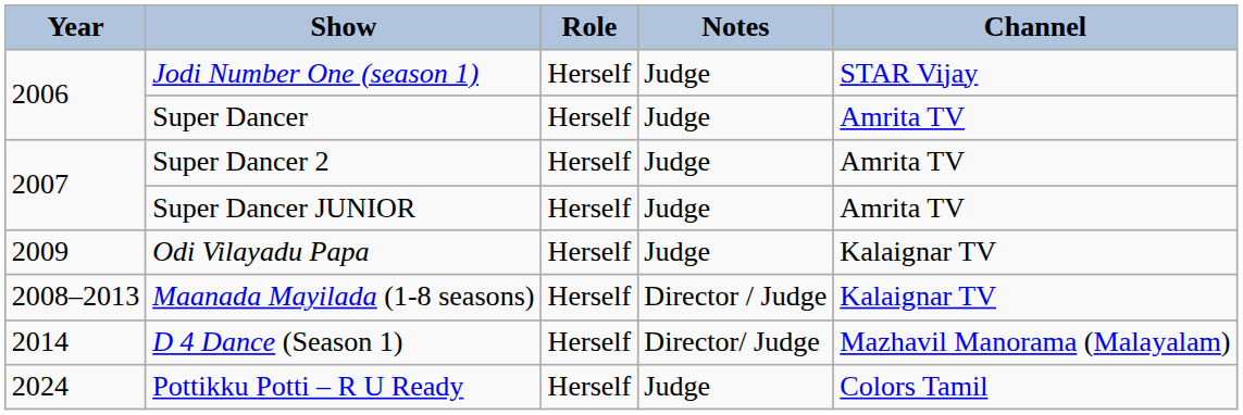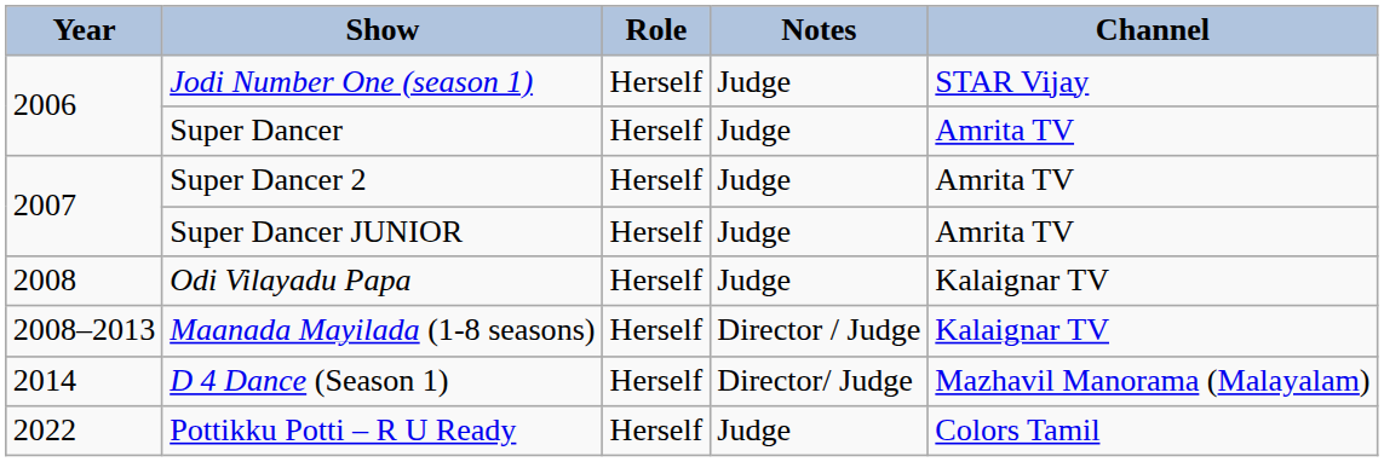Odi Vilayadu Papa | Year: 2009 -> 2008
Pottikku Potti – R U Ready | Year: 2024 -> 2022
